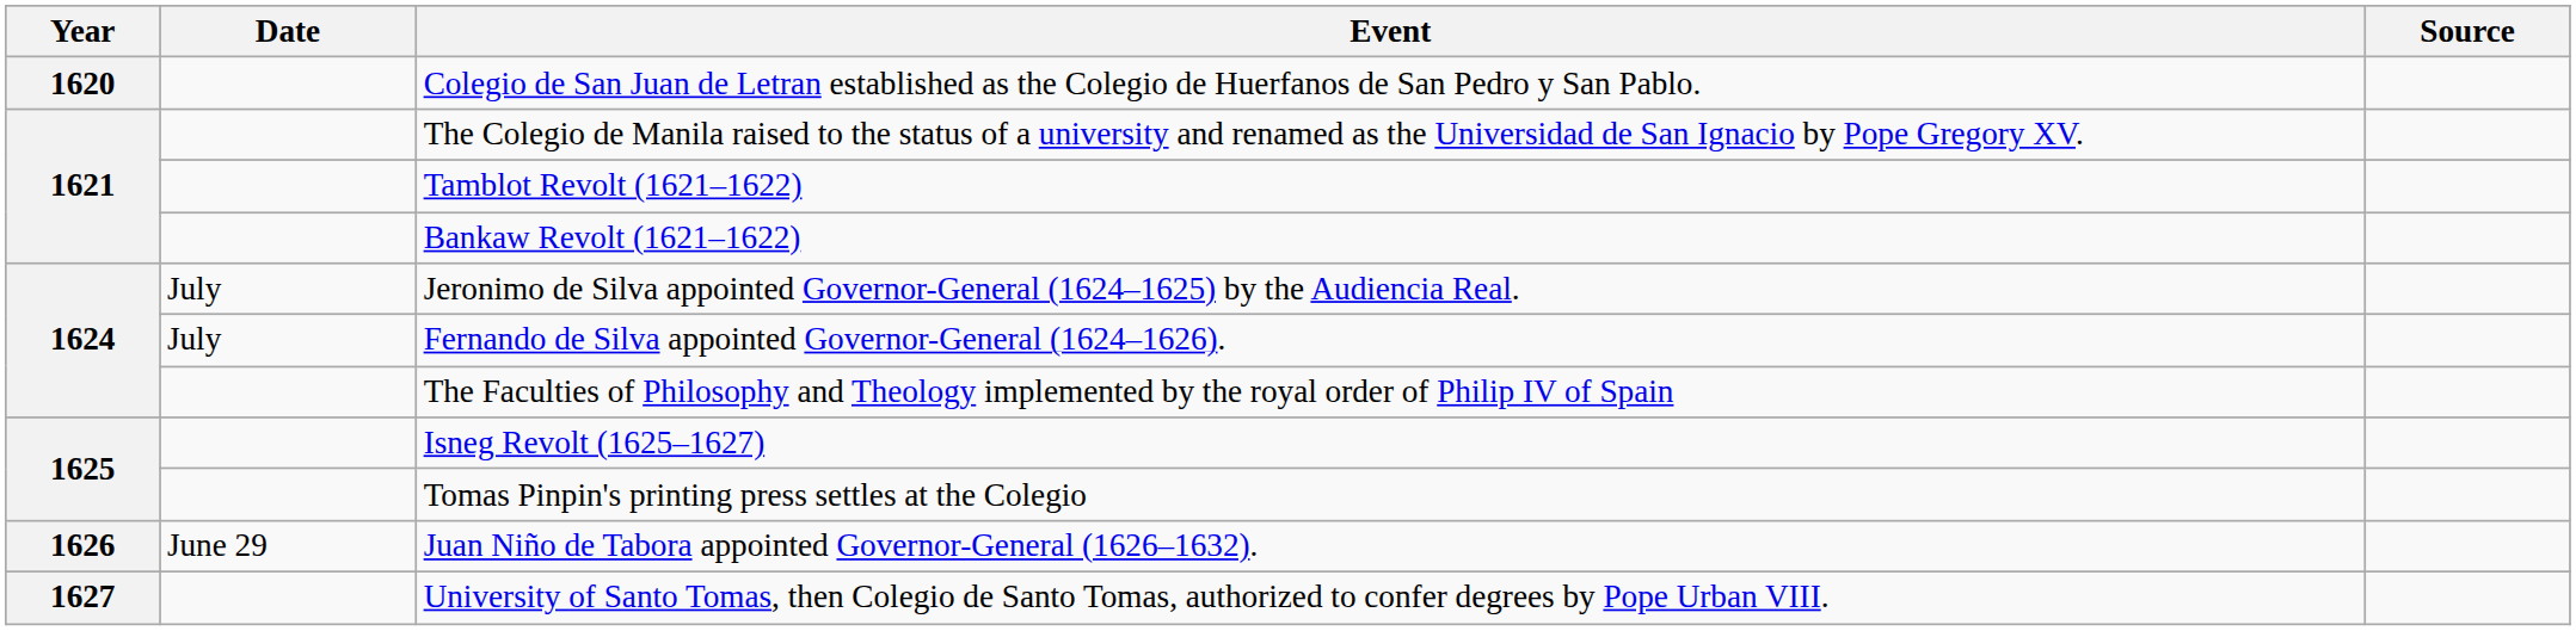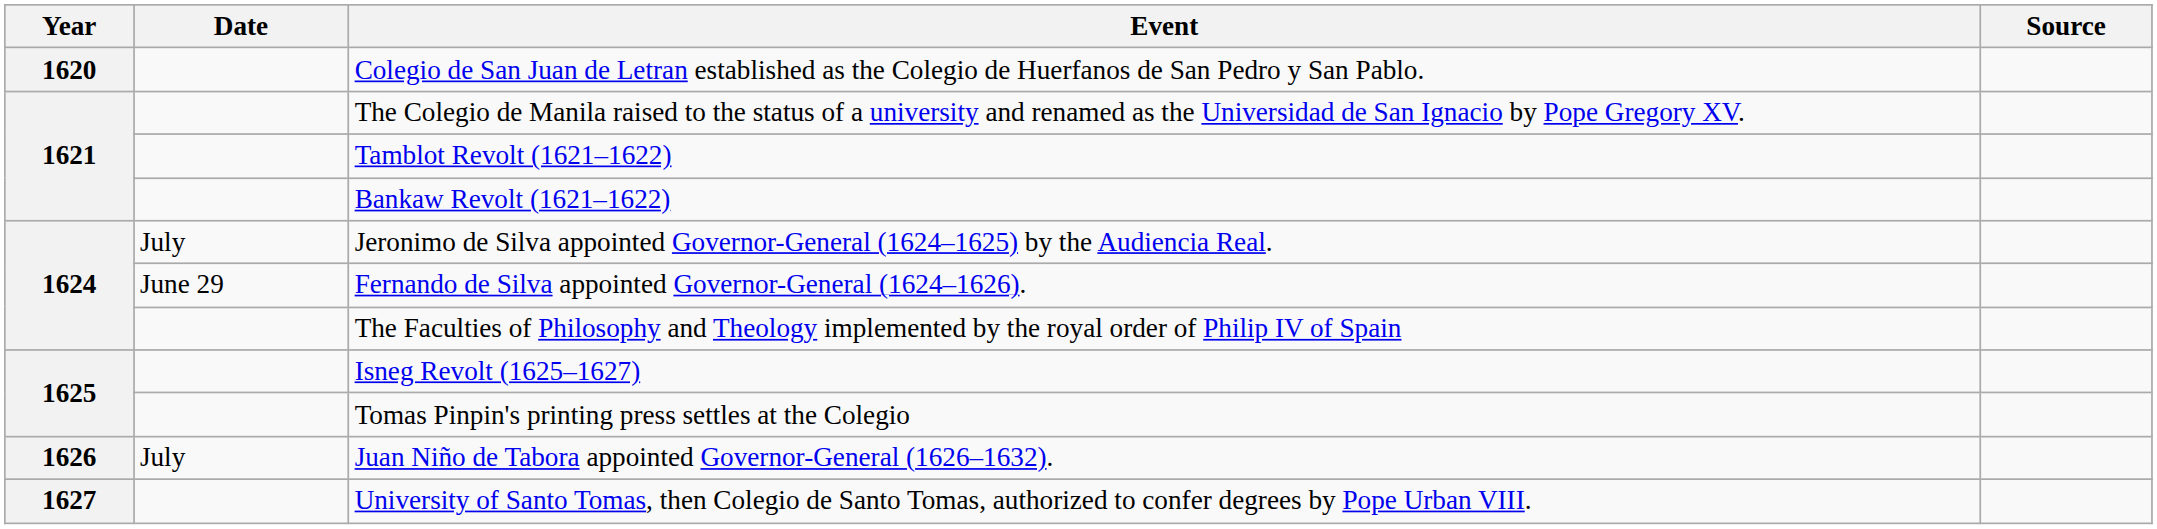Fernando de Silva appointed Governor-General (1624–1626). | Date: July -> June 29
Juan Niño de Tabora appointed Governor-General (1626–1632). | Date: June 29 -> July
